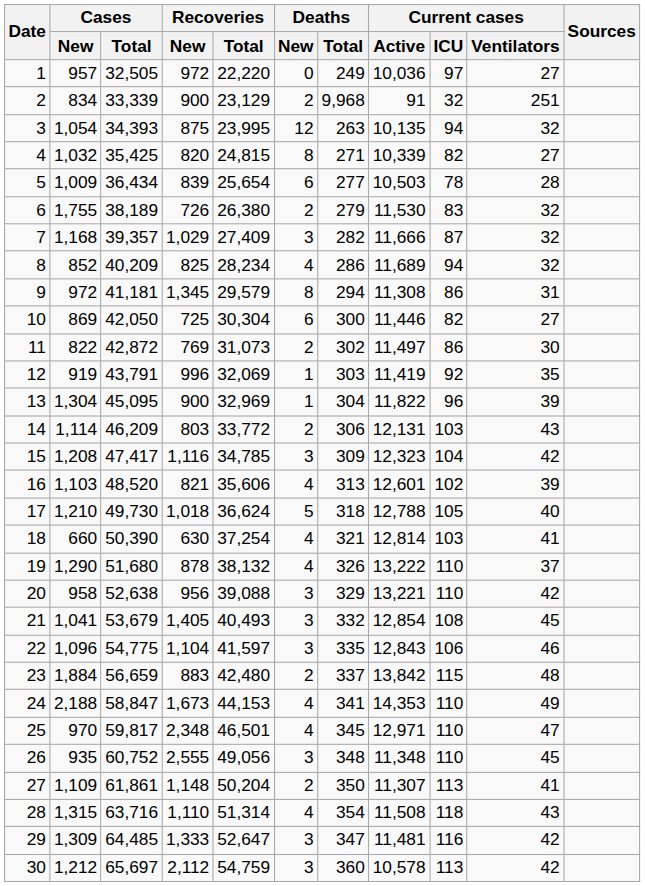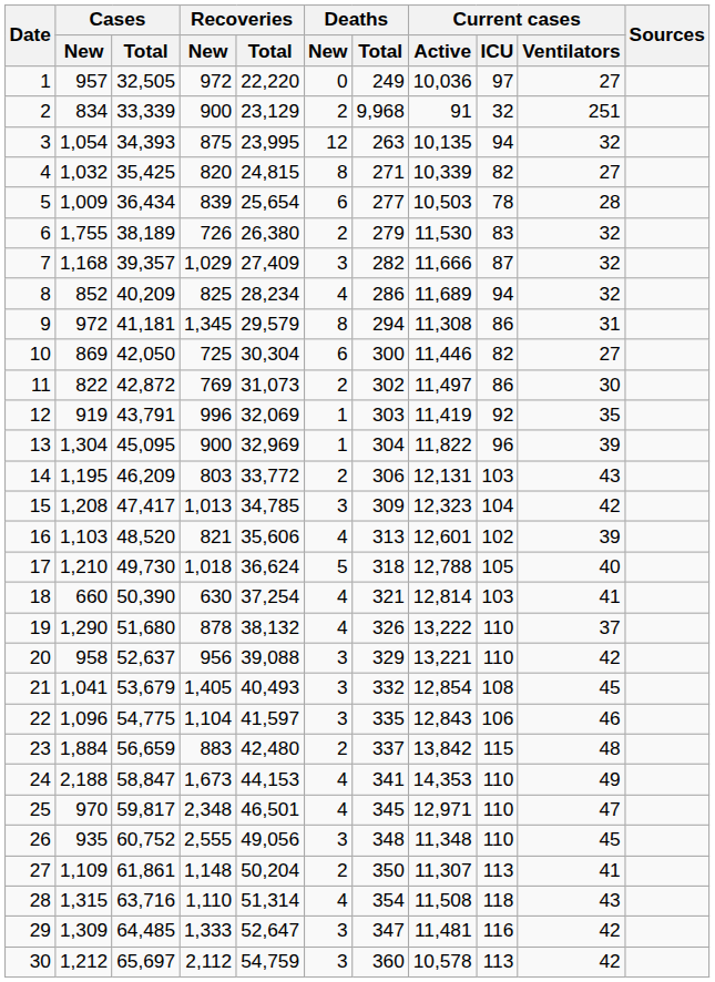14 | Cases / New: 1,114 -> 1,195
15 | Recoveries / New: 1,116 -> 1,013
20 | Cases / Total: 52,638 -> 52,637
